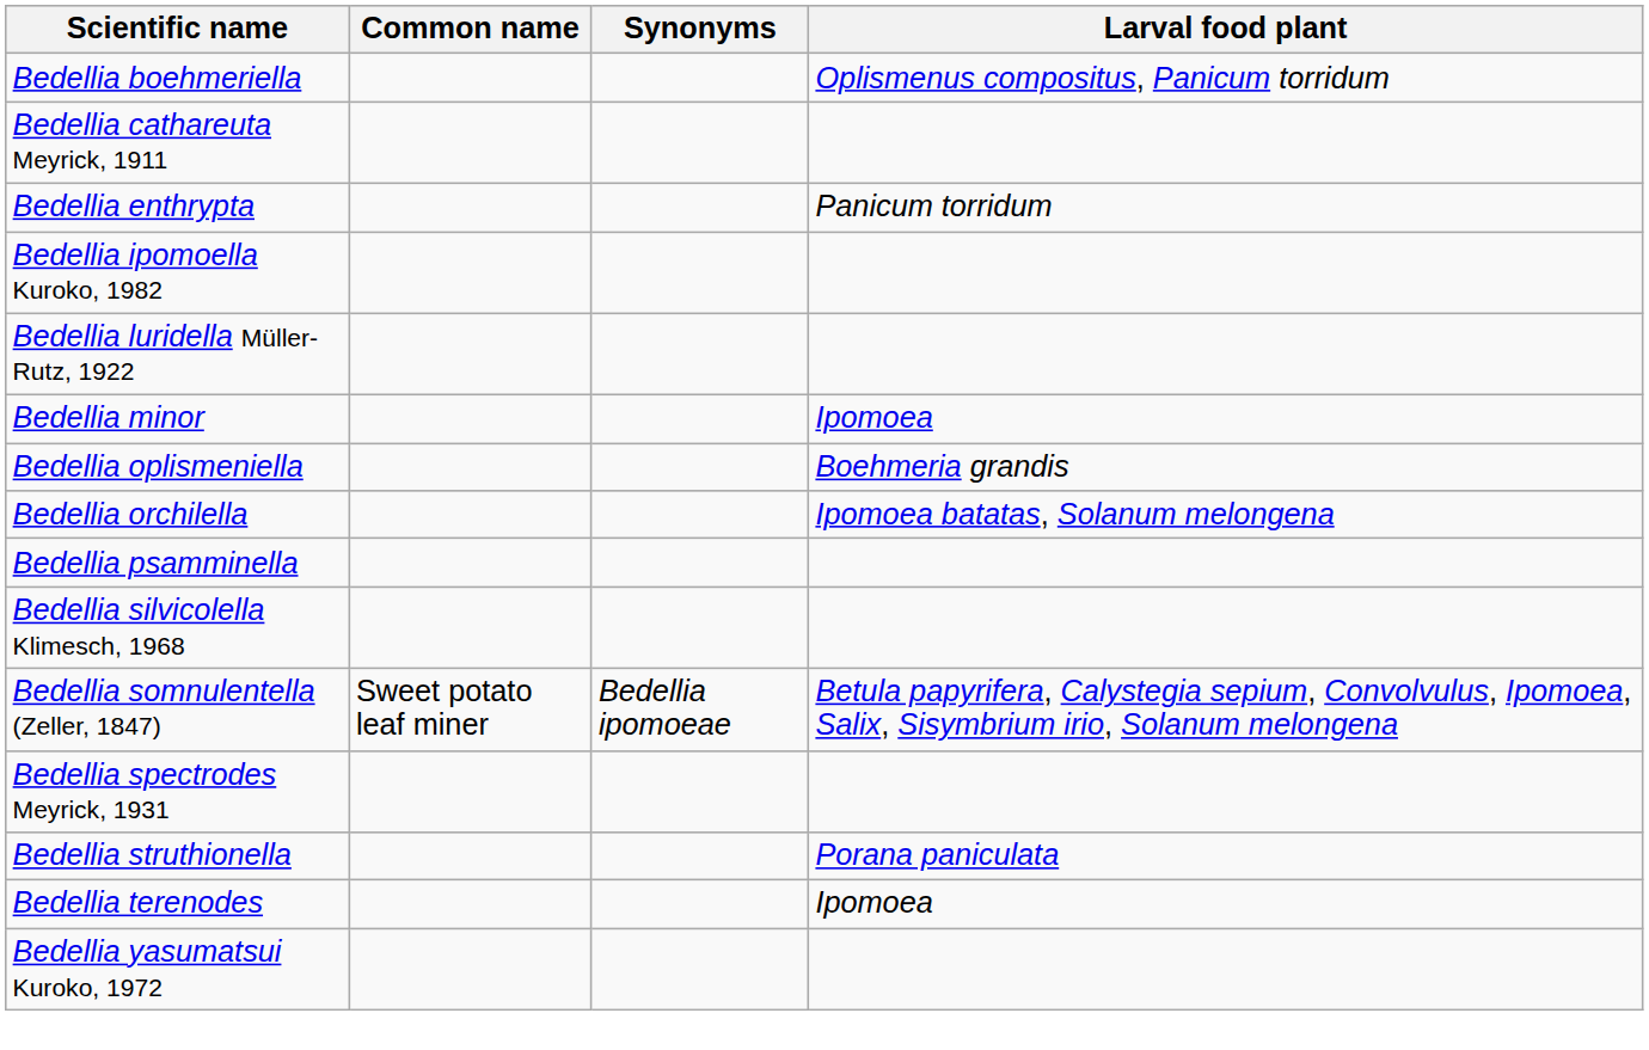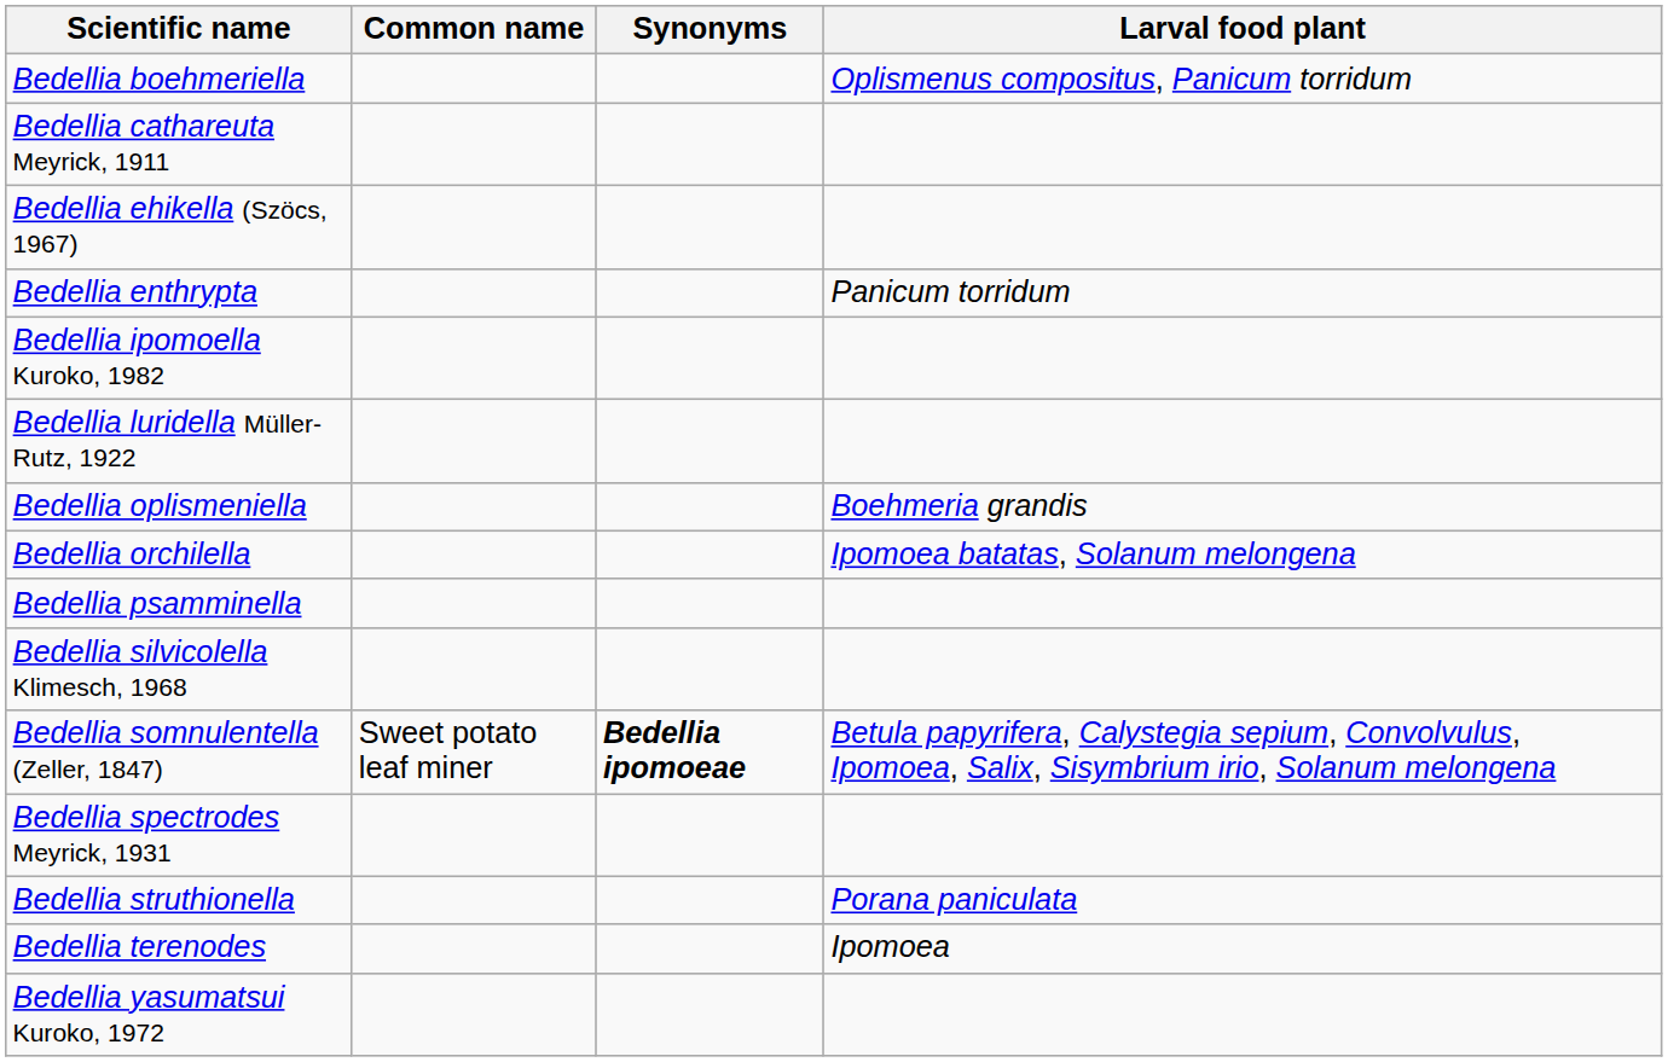+ row: Bedellia ehikella (Szöcs, 1967)
- row: Bedellia minor | Ipomoea
Bedellia somnulentella (Zeller, 1847) | Synonyms: normal -> bold
